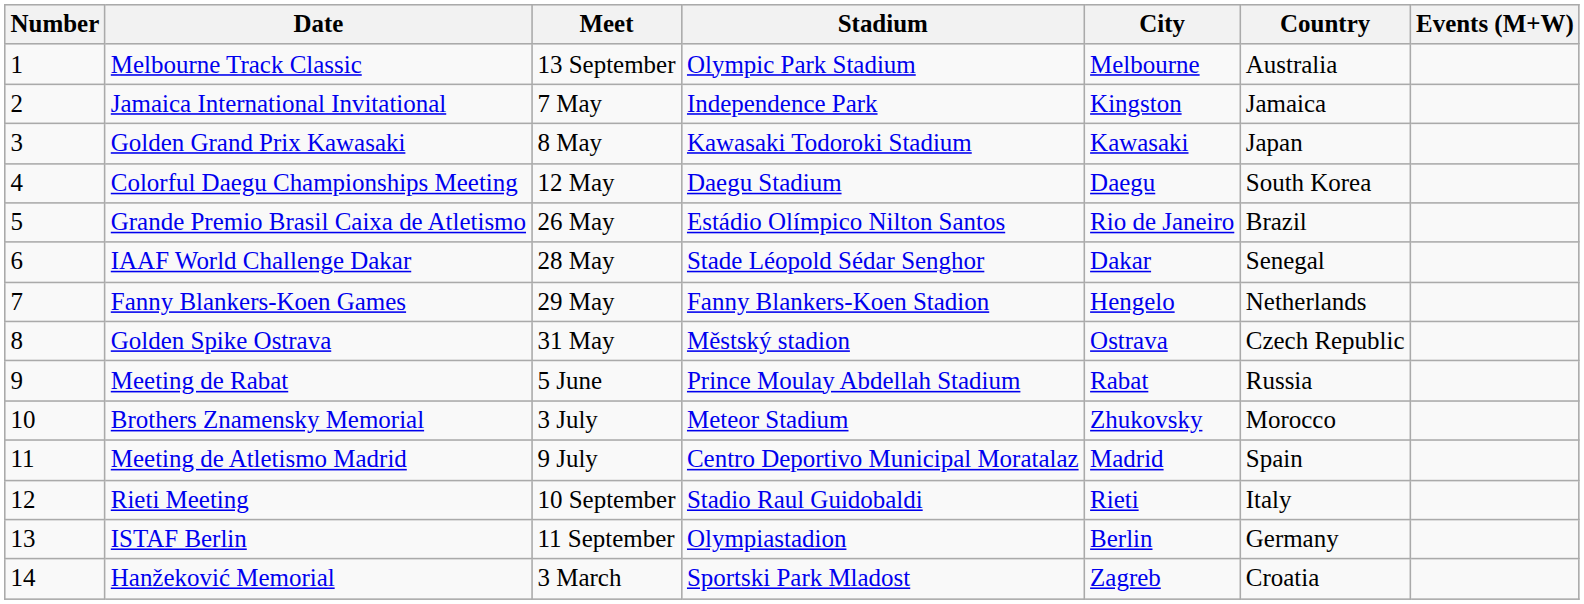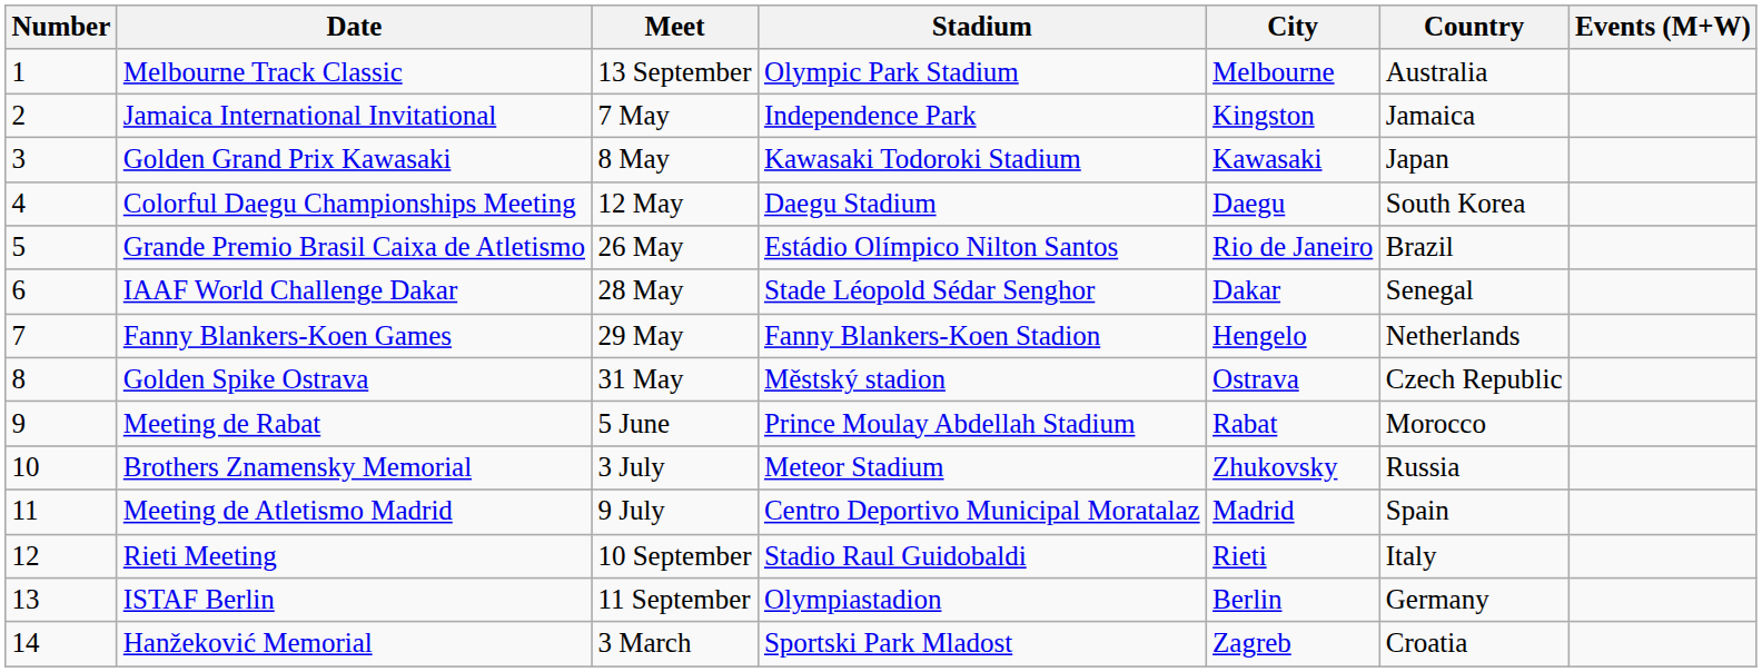Meeting de Rabat | Country: Russia -> Morocco
Brothers Znamensky Memorial | Country: Morocco -> Russia
